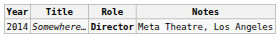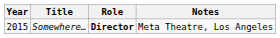Somewhere… | Year: 2014 -> 2015
